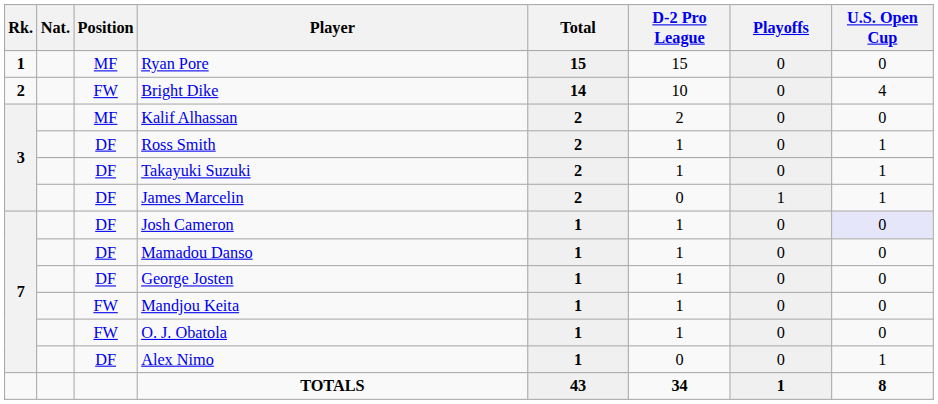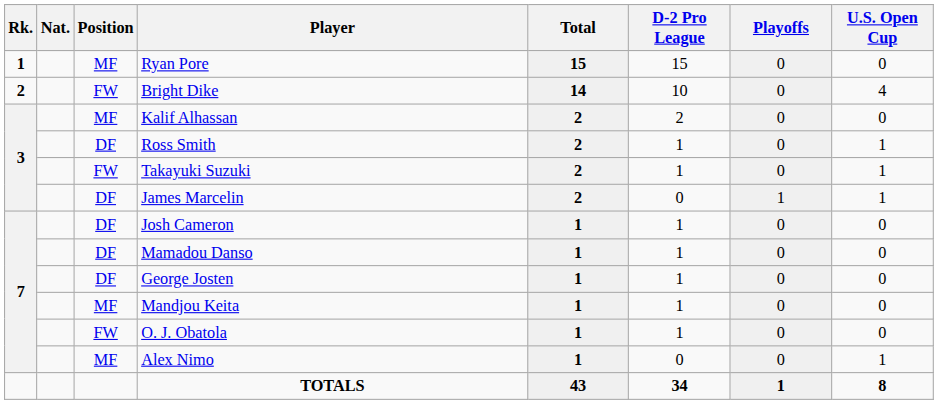Takayuki Suzuki | Position: DF -> FW
Josh Cameron | U.S. Open Cup: lavender background -> no background
Mandjou Keita | Position: FW -> MF
Alex Nimo | Position: DF -> MF
